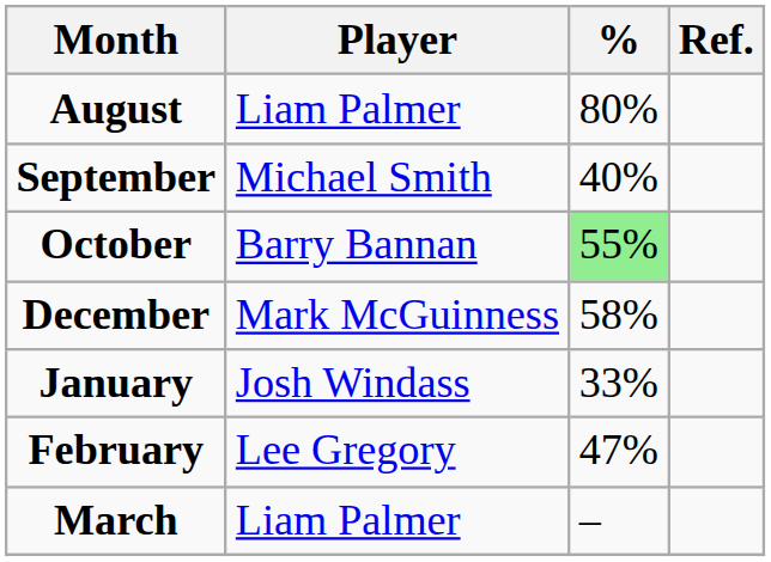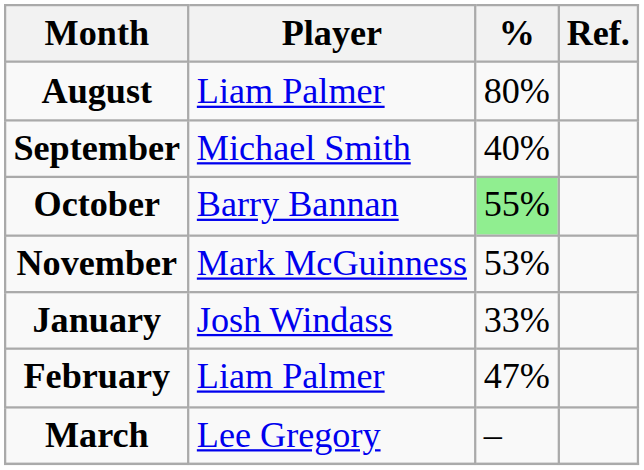+ row: November | Mark McGuinness | 53%
- row: December | Mark McGuinness | 58%
February | Player: Lee Gregory -> Liam Palmer
March | Player: Liam Palmer -> Lee Gregory
